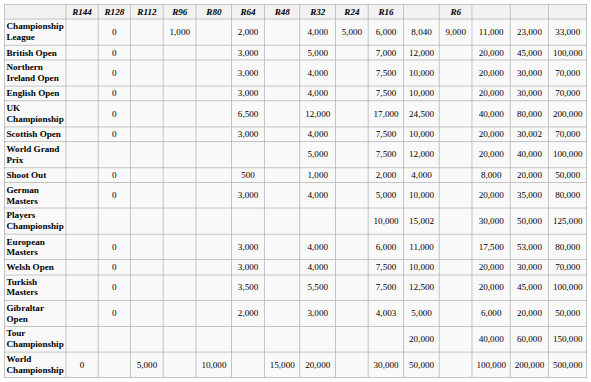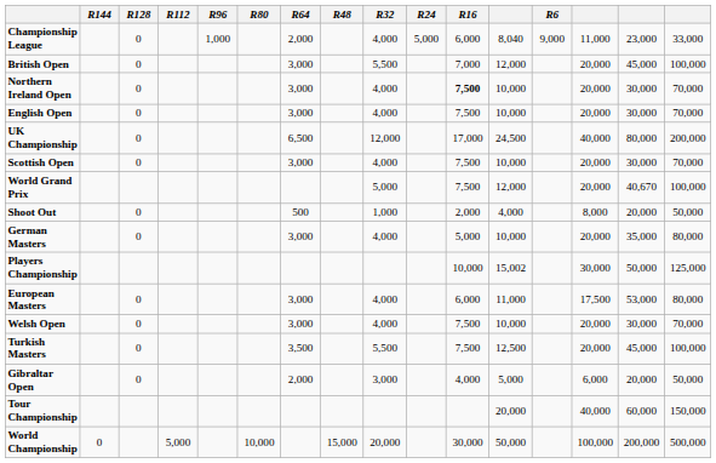British Open | R32: 5,000 -> 5,500
Northern Ireland Open | R16: normal -> bold
Scottish Open | column 15: 30,002 -> 30,000
World Grand Prix | column 15: 40,000 -> 40,670
Gibraltar Open | R16: 4,003 -> 4,000
